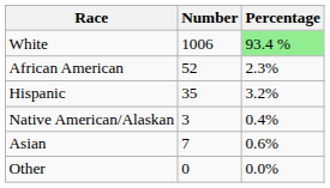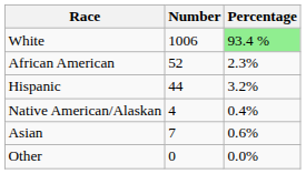Hispanic | Number: 35 -> 44
Native American/Alaskan | Number: 3 -> 4
